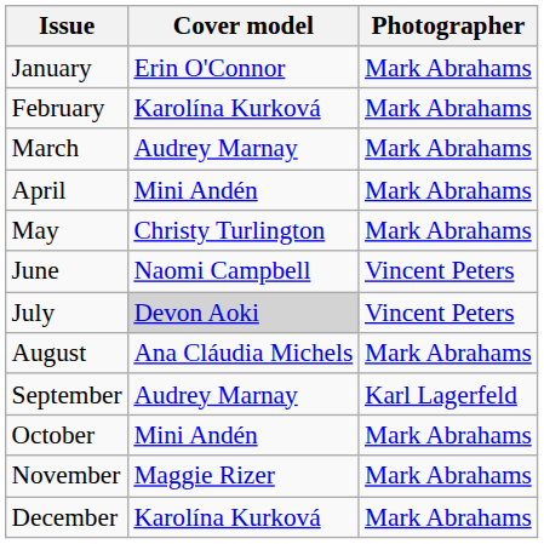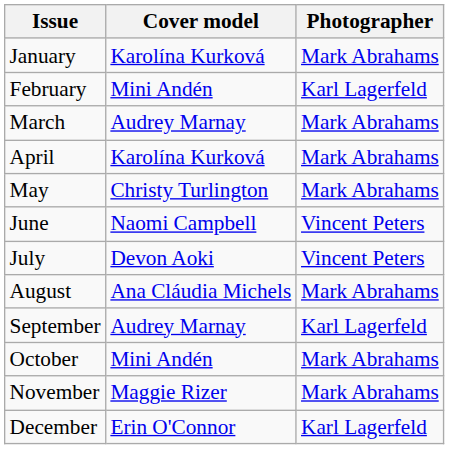January | Cover model: Erin O'Connor -> Karolína Kurková
February | Cover model: Karolína Kurková -> Mini Andén
February | Photographer: Mark Abrahams -> Karl Lagerfeld
April | Cover model: Mini Andén -> Karolína Kurková
July | Cover model: lightgrey background -> no background
December | Cover model: Karolína Kurková -> Erin O'Connor
December | Photographer: Mark Abrahams -> Karl Lagerfeld
